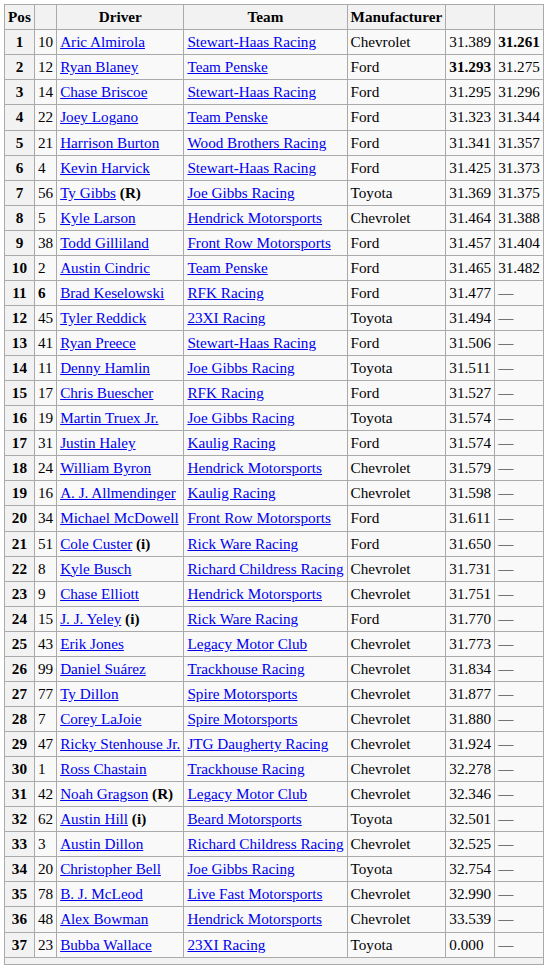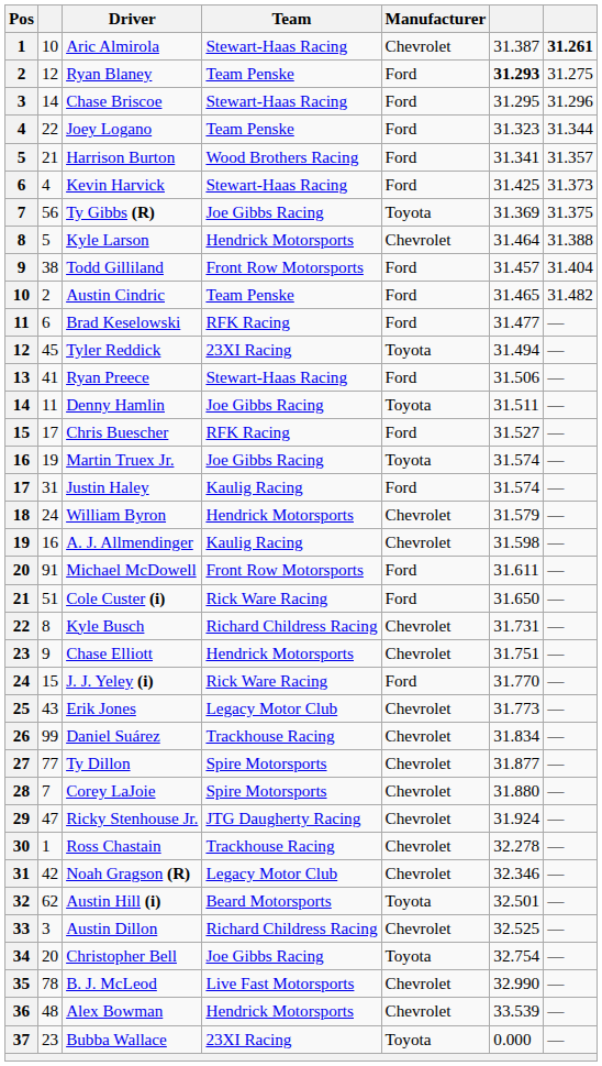Aric Almirola | column 6: 31.389 -> 31.387
Brad Keselowski | column 2: bold -> normal
Michael McDowell | column 2: 34 -> 91
